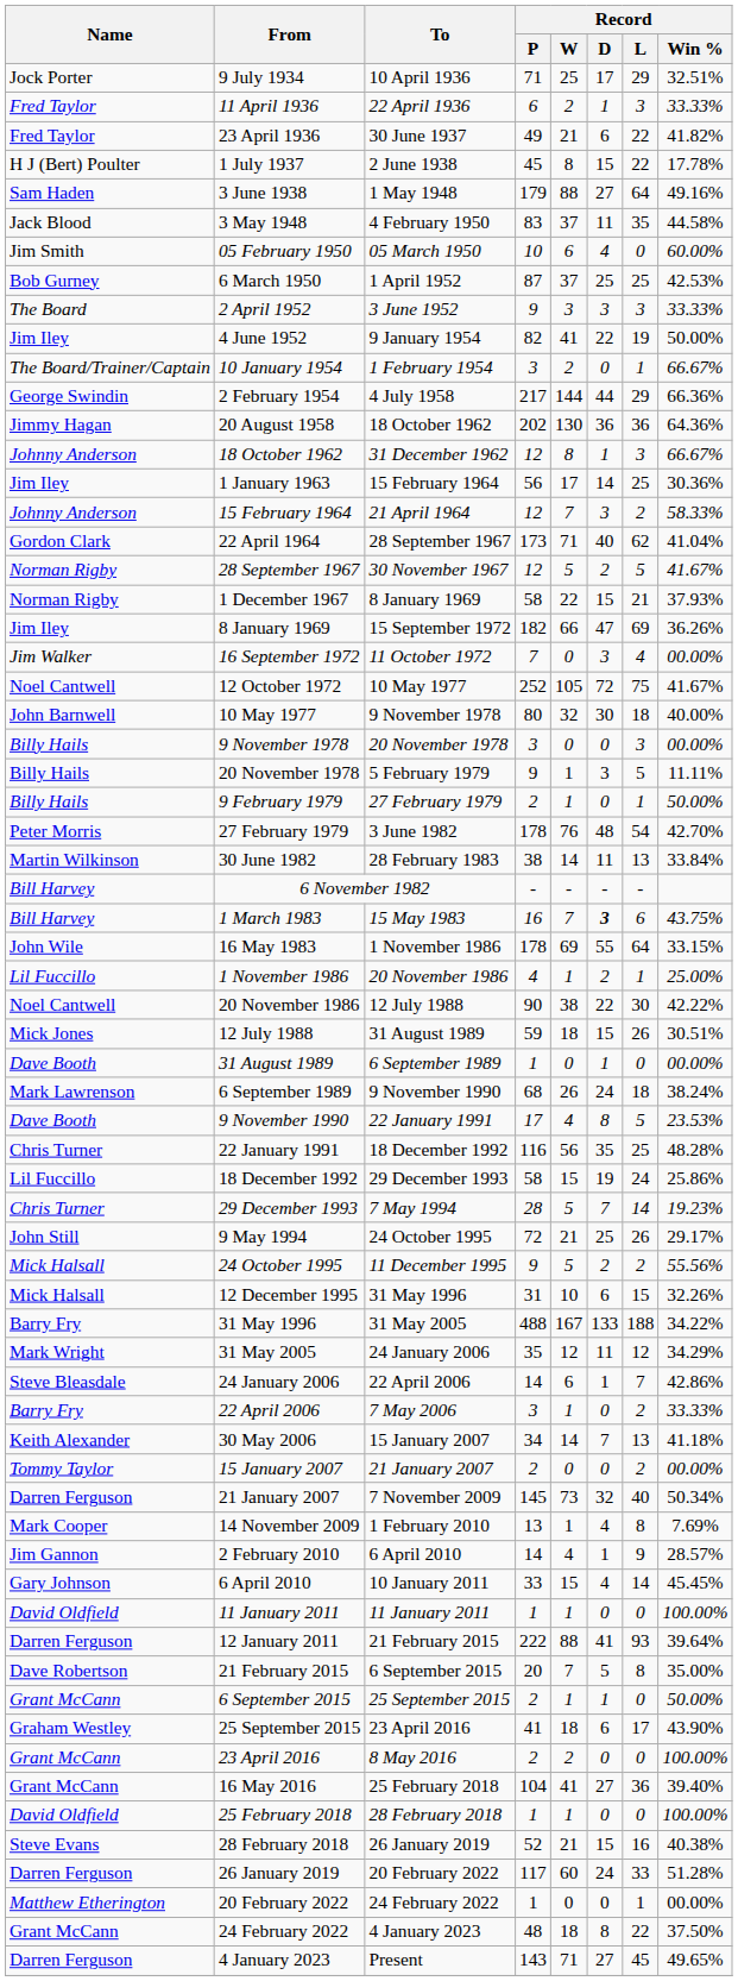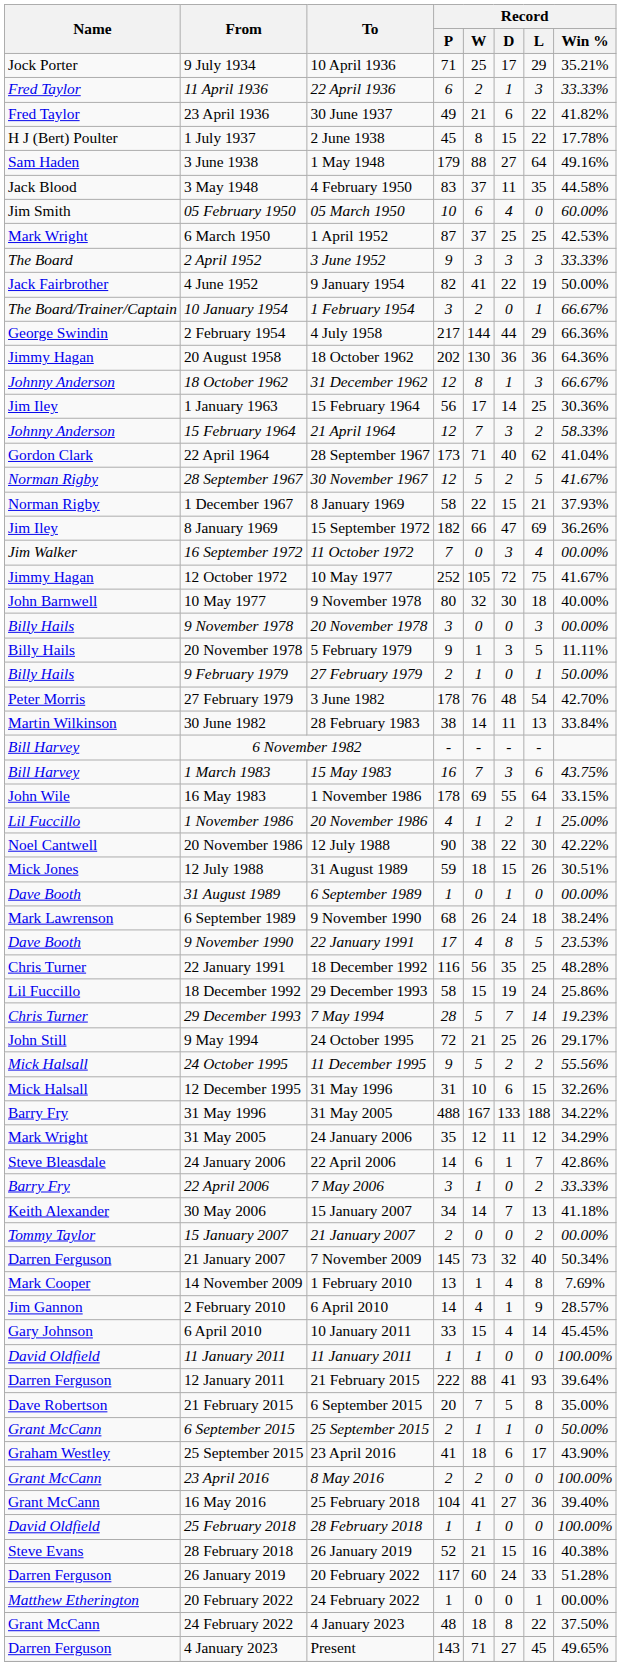9 July 1934 | Record / Win %: 32.51% -> 35.21%
6 March 1950 | Name: Bob Gurney -> Mark Wright
4 June 1952 | Name: Jim Iley -> Jack Fairbrother
12 October 1972 | Name: Noel Cantwell -> Jimmy Hagan
1 March 1983 | Record / D: bold -> normal
